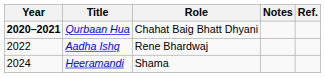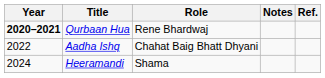Qurbaan Hua | Role: Chahat Baig Bhatt Dhyani -> Rene Bhardwaj
Aadha Ishq | Role: Rene Bhardwaj -> Chahat Baig Bhatt Dhyani
